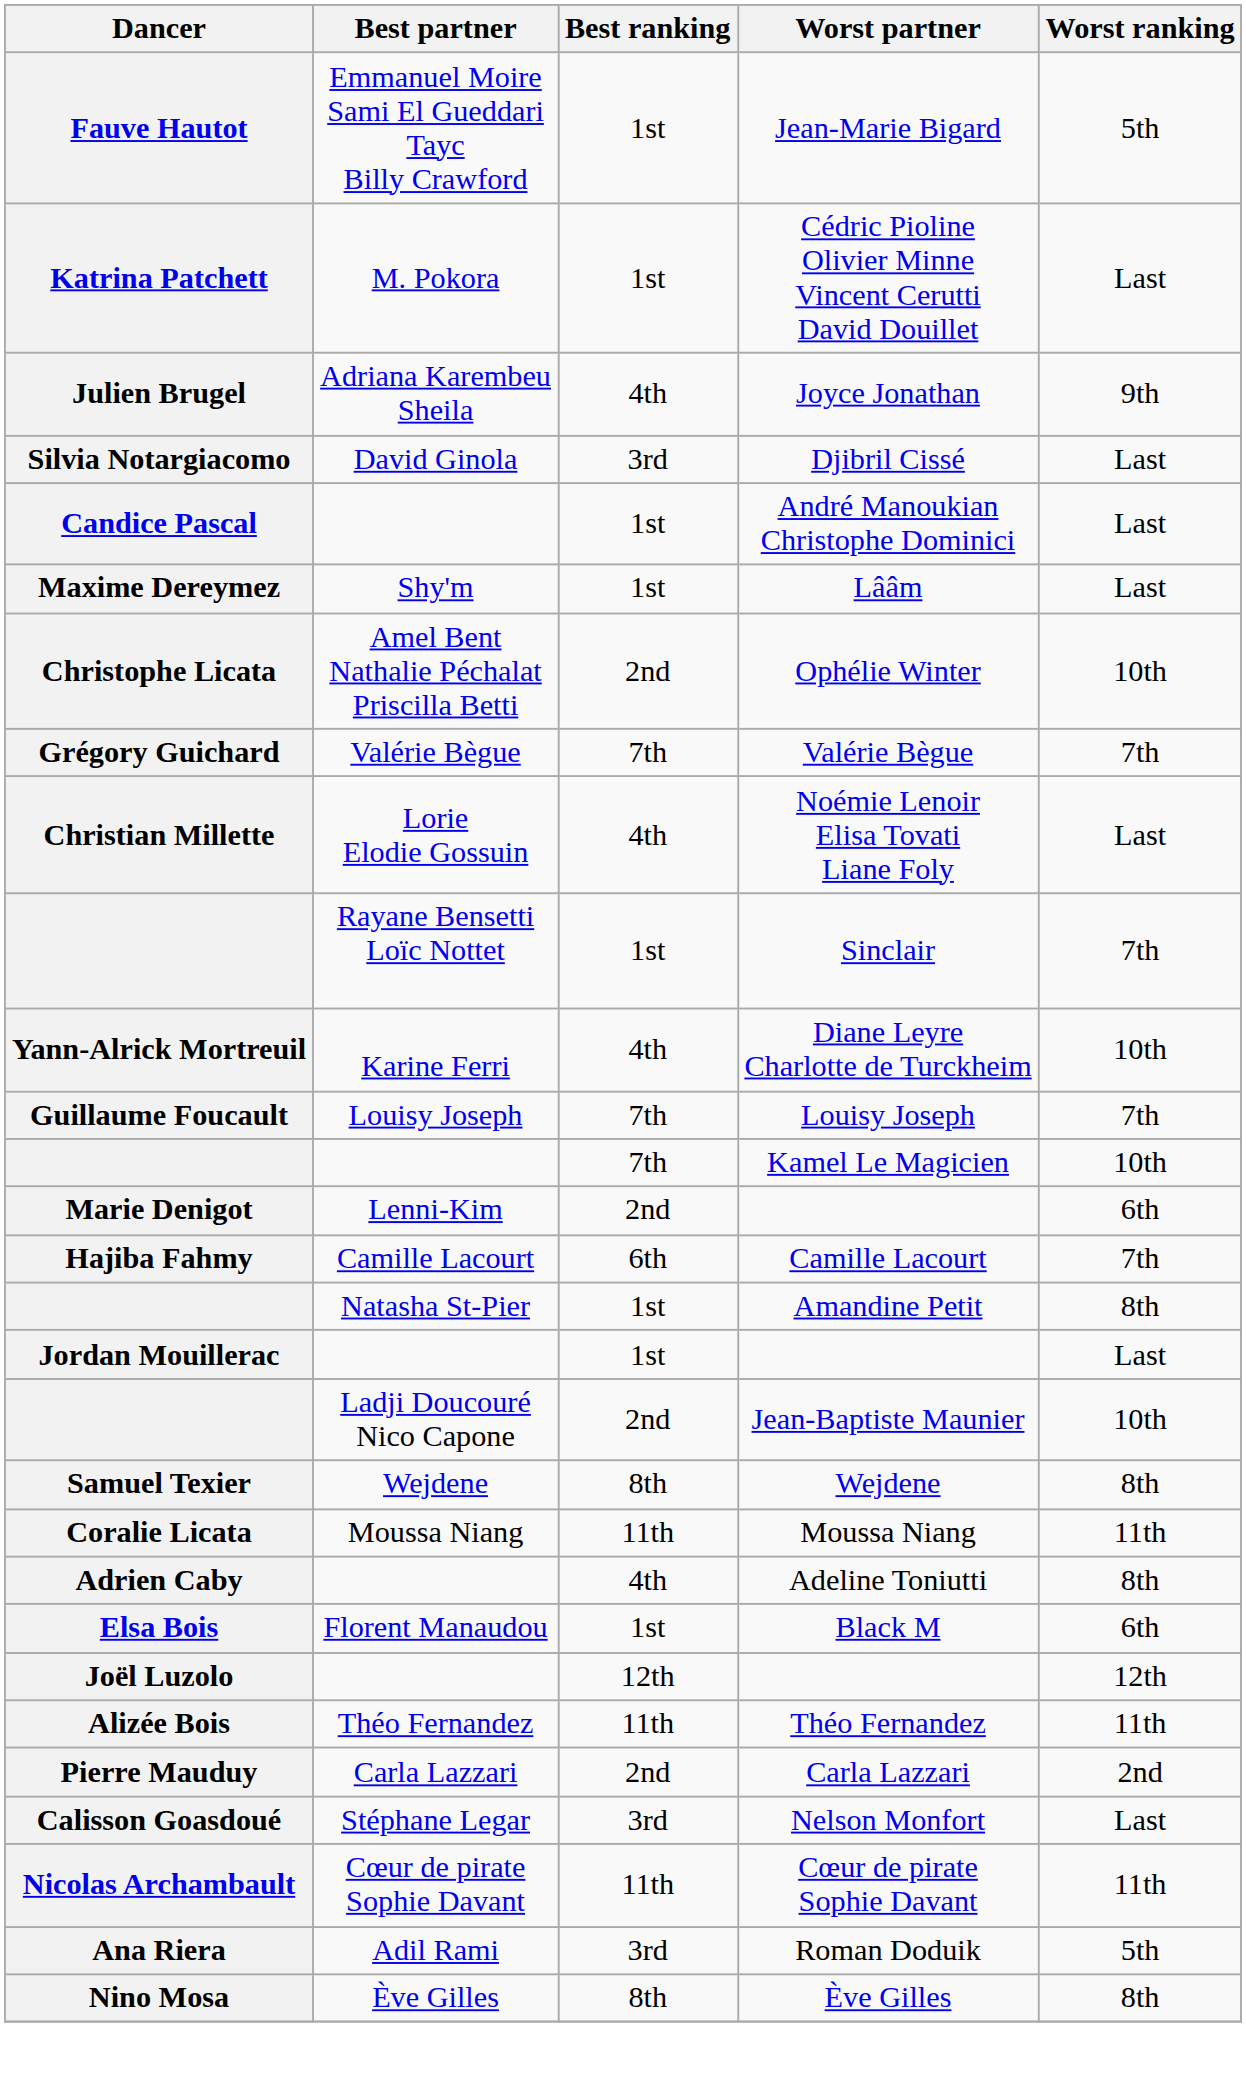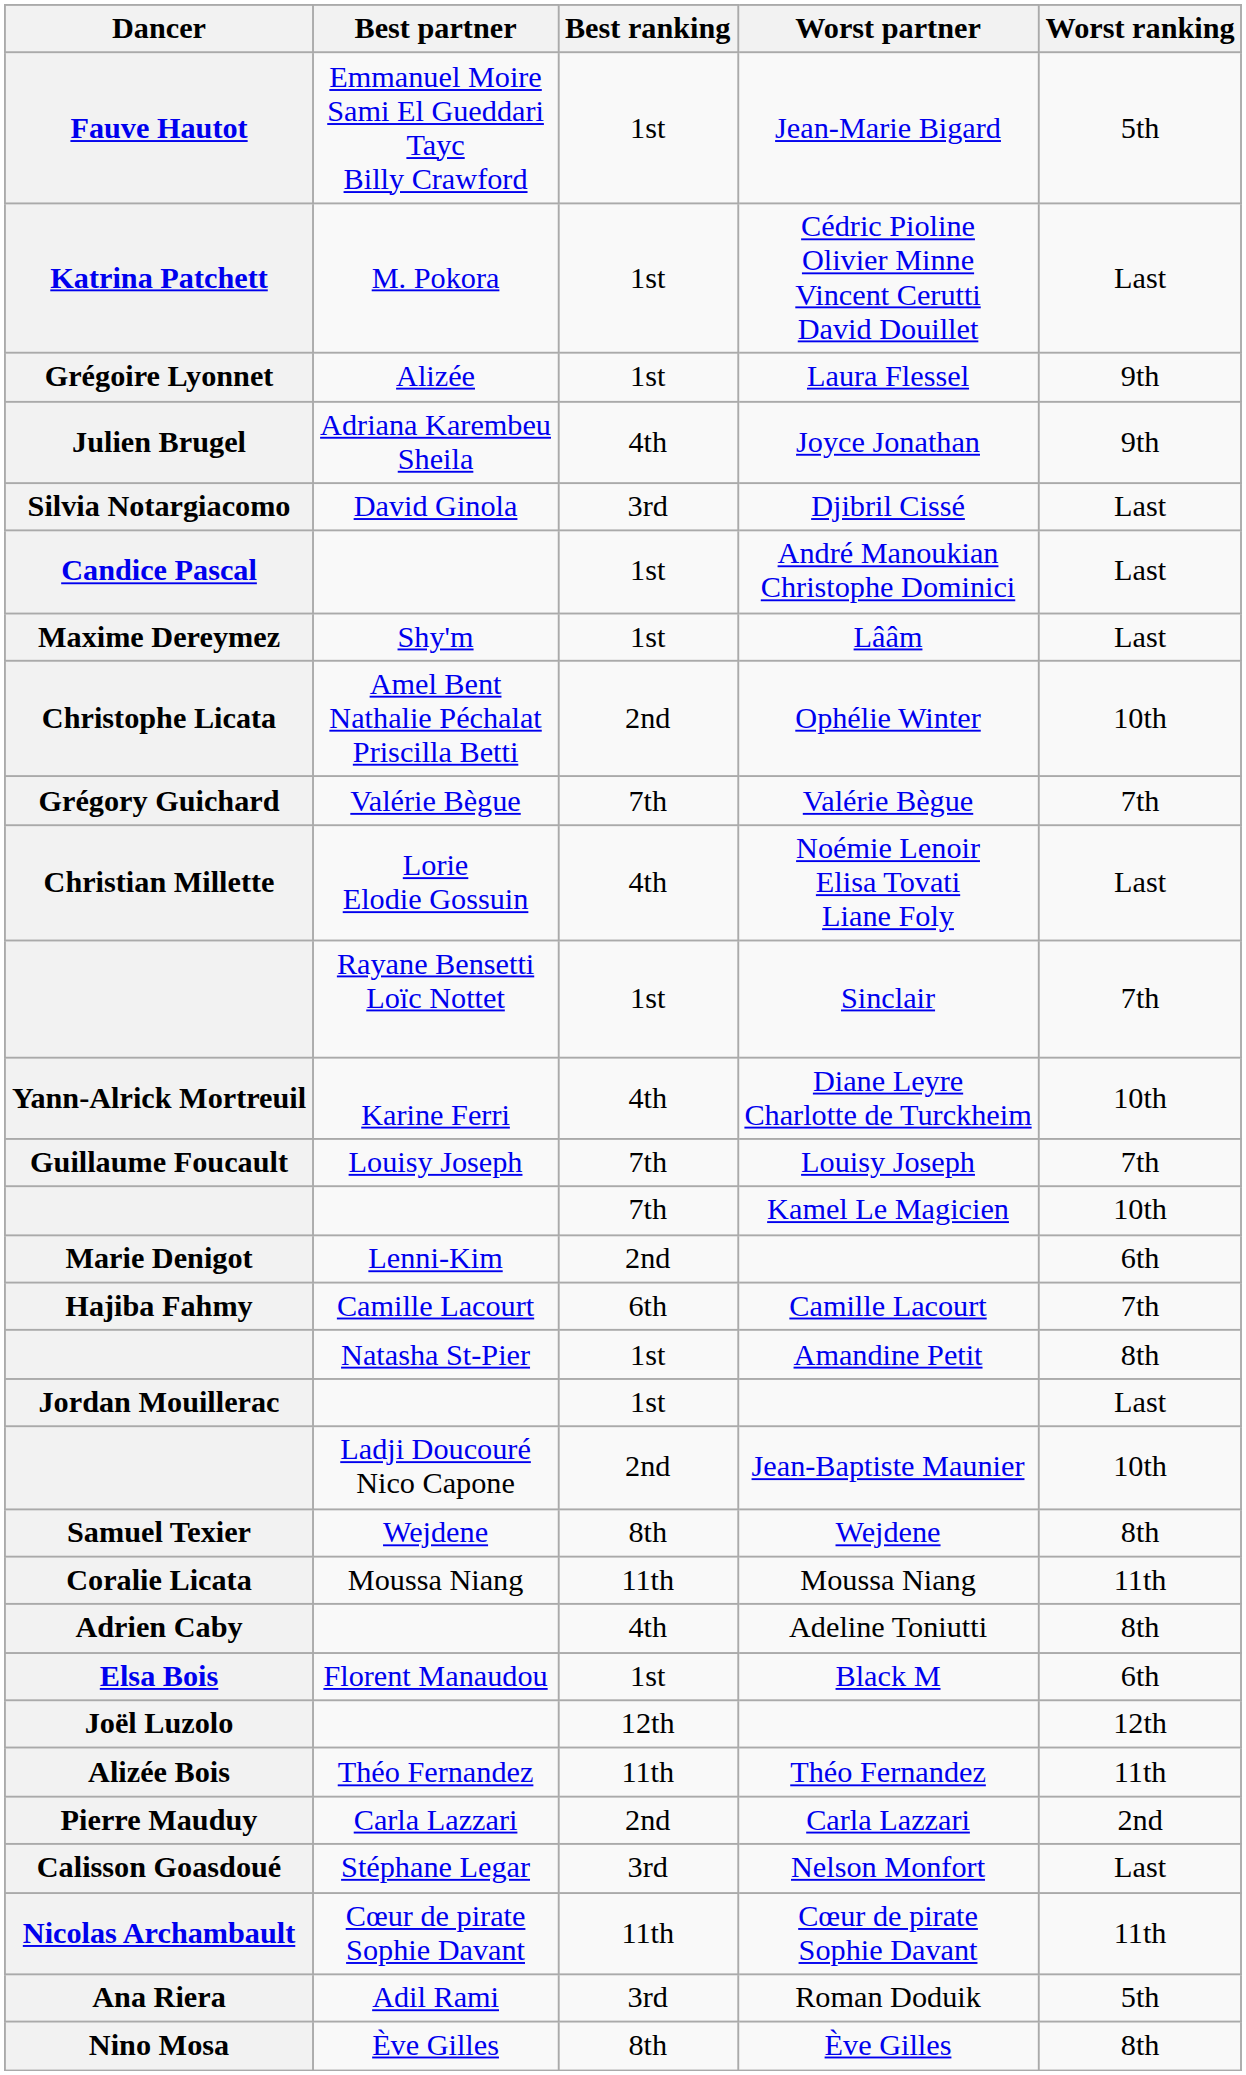+ row: Grégoire Lyonnet | Alizée | 1st | Laura Flessel | 9th
